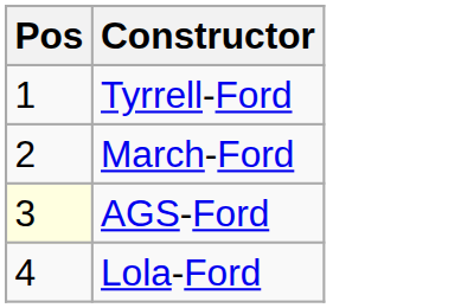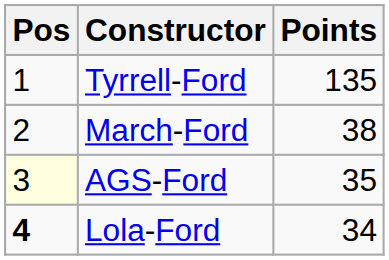+ column: Points | 135 | 38 | 35 | 34
Lola-Ford | Pos: normal -> bold
